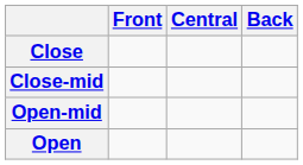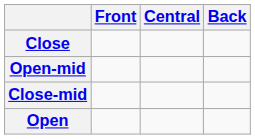rows swapped: Close-mid <-> Open-mid
